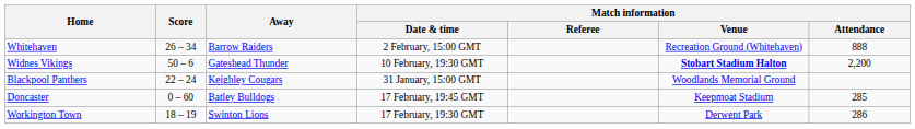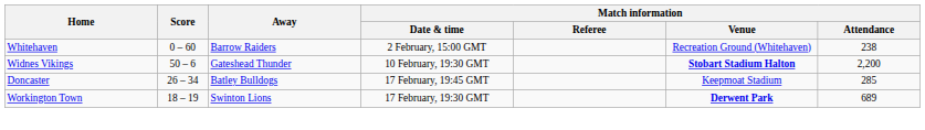Whitehaven | Score: 26 – 34 -> 0 – 60
Whitehaven | Match information / Attendance: 888 -> 238
- row: Blackpool Panthers | 22 – 24 | Keighley Cougars | 31 January, 15:00 GMT | Woodlands Memorial Ground
Doncaster | Score: 0 – 60 -> 26 – 34
Workington Town | Match information / Venue: normal -> bold
Workington Town | Match information / Attendance: 286 -> 689
